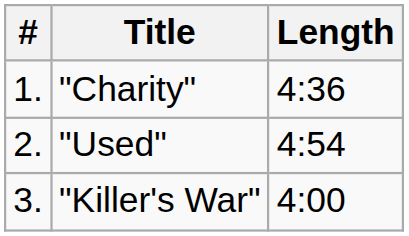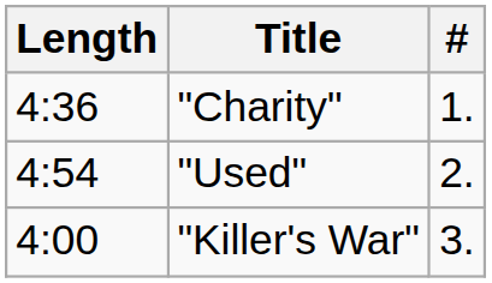columns swapped: # <-> Length
